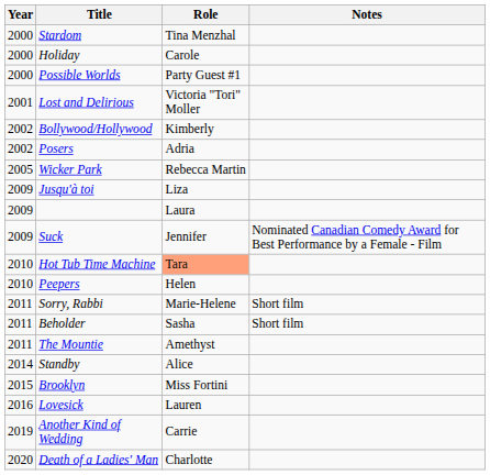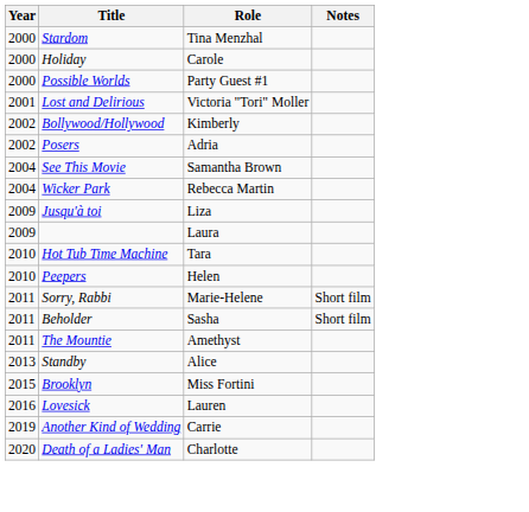+ row: 2004 | See This Movie | Samantha Brown
Wicker Park | Year: 2005 -> 2004
- row: 2009 | Suck | Jennifer | Nominated Canadian Comedy Award for Best Performance by a Female - Film
Hot Tub Time Machine | Role: lightsalmon background -> no background
Standby | Year: 2014 -> 2013
